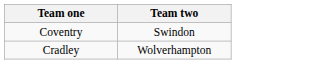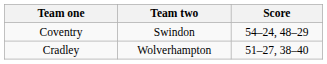+ column: Score | 54–24, 48–29 | 51–27, 38–40
